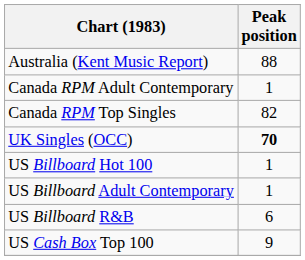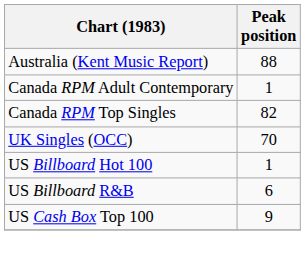UK Singles (OCC) | Peak position: bold -> normal
- row: US Billboard Adult Contemporary | 1
